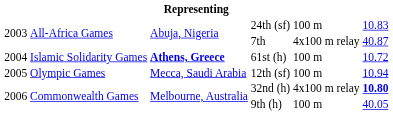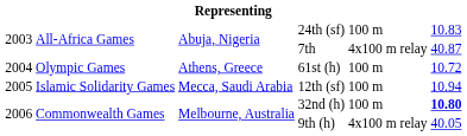61st (h) | column 2: Islamic Solidarity Games -> Olympic Games
61st (h) | column 3: bold -> normal
12th (sf) | column 2: Olympic Games -> Islamic Solidarity Games
32nd (h) | column 5: 4x100 m relay -> 100 m
9th (h) | column 5: 100 m -> 4x100 m relay
